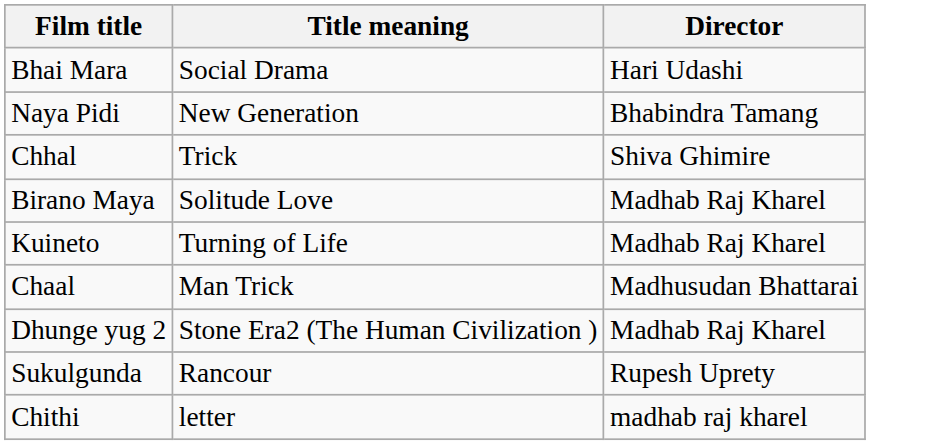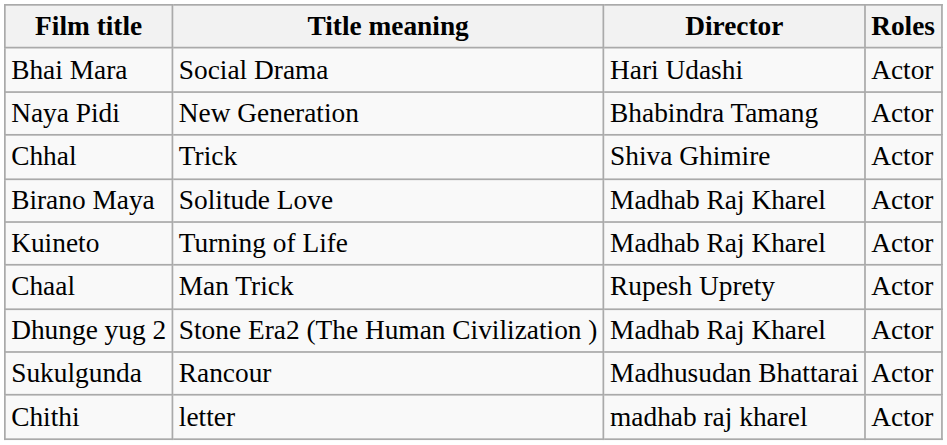+ column: Roles | Actor | Actor | Actor | Actor | Actor | Actor | Actor | Actor | Actor
Chaal | Director: Madhusudan Bhattarai -> Rupesh Uprety
Sukulgunda | Director: Rupesh Uprety -> Madhusudan Bhattarai
